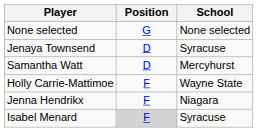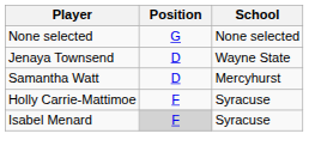Jenaya Townsend | School: Syracuse -> Wayne State
Holly Carrie-Mattimoe | School: Wayne State -> Syracuse
- row: Jenna Hendrikx | F | Niagara
